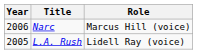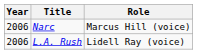L.A. Rush | Year: 2005 -> 2006
